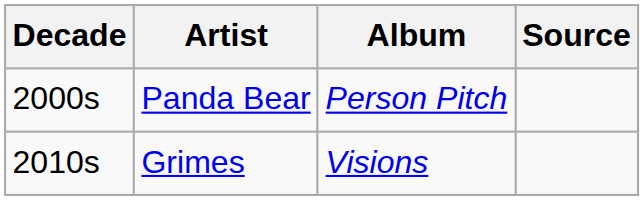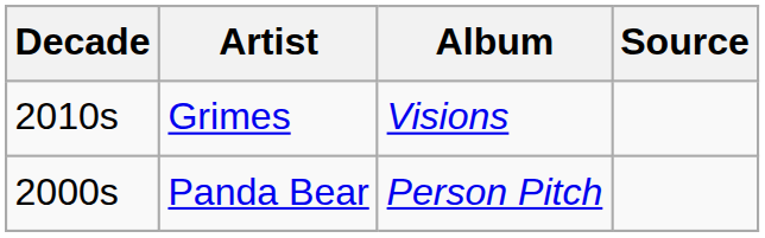rows swapped: Panda Bear <-> Grimes
